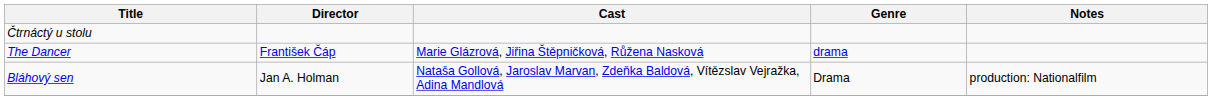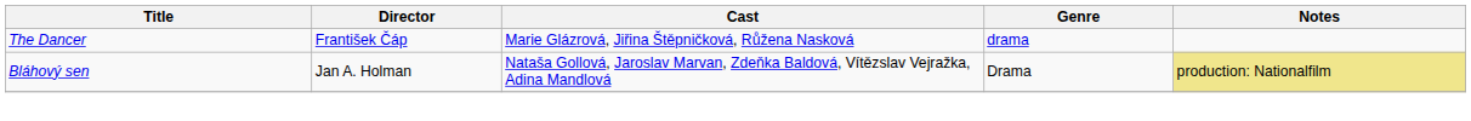- row: Čtrnáctý u stolu
Bláhový sen | Notes: no background -> khaki background
